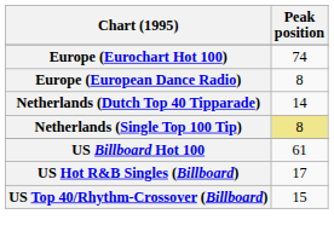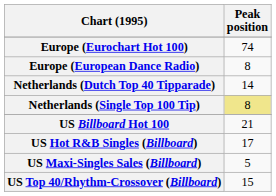US Billboard Hot 100 | Peak position: 61 -> 21
+ row: US Maxi-Singles Sales (Billboard) | 5
